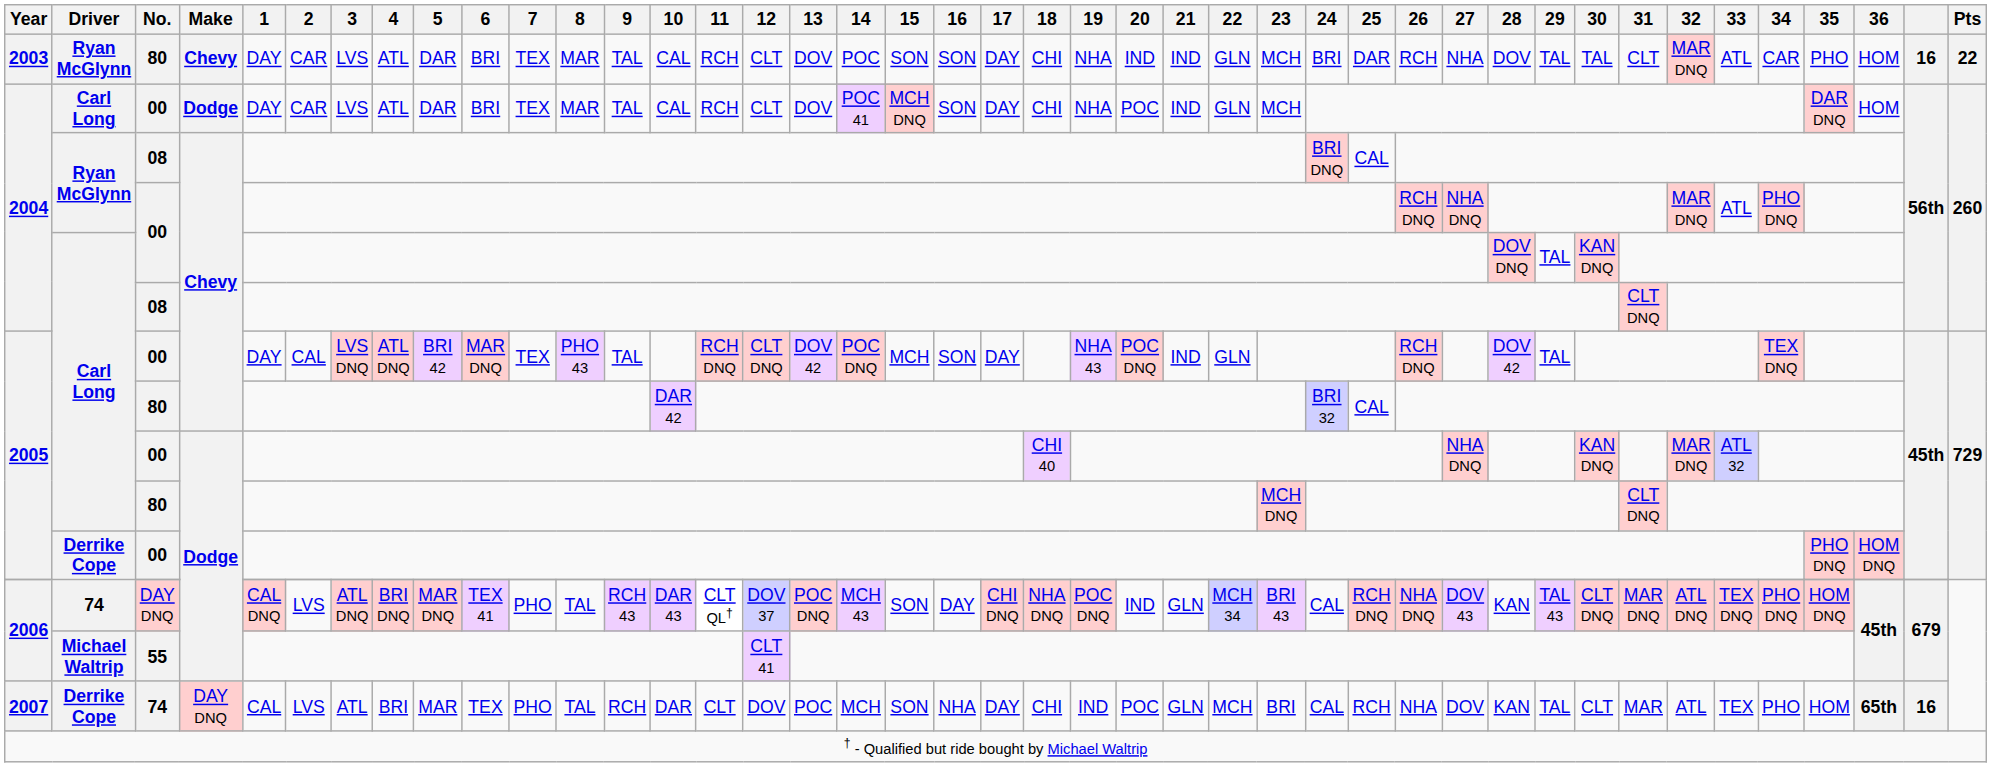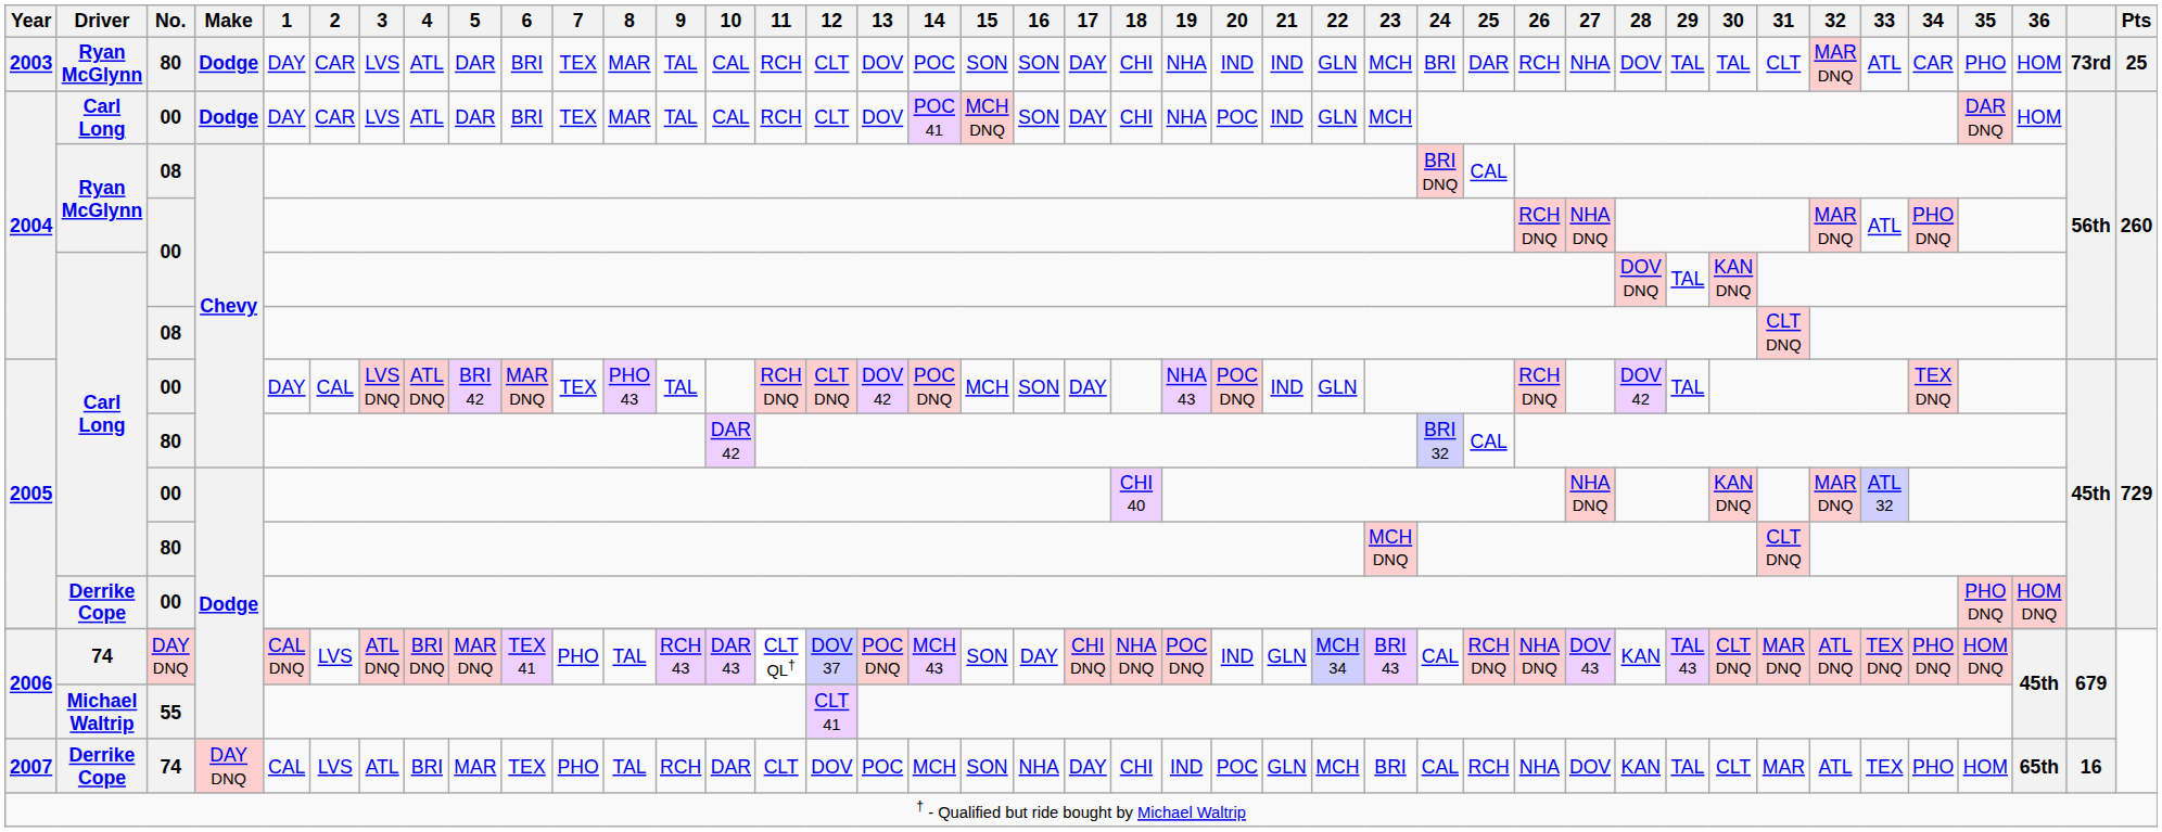Ryan McGlynn / 80 | Make: Chevy -> Dodge
Ryan McGlynn / 80 | column 41: 16 -> 73rd
Ryan McGlynn / 80 | Pts: 22 -> 25
